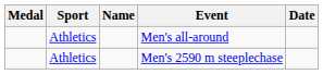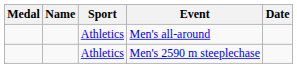columns swapped: Name <-> Sport
